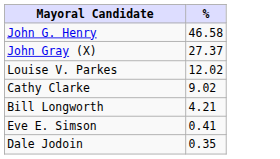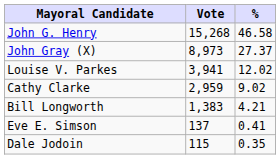+ column: Vote | 15,268 | 8,973 | 3,941 | 2,959 | 1,383 | 137 | 115
